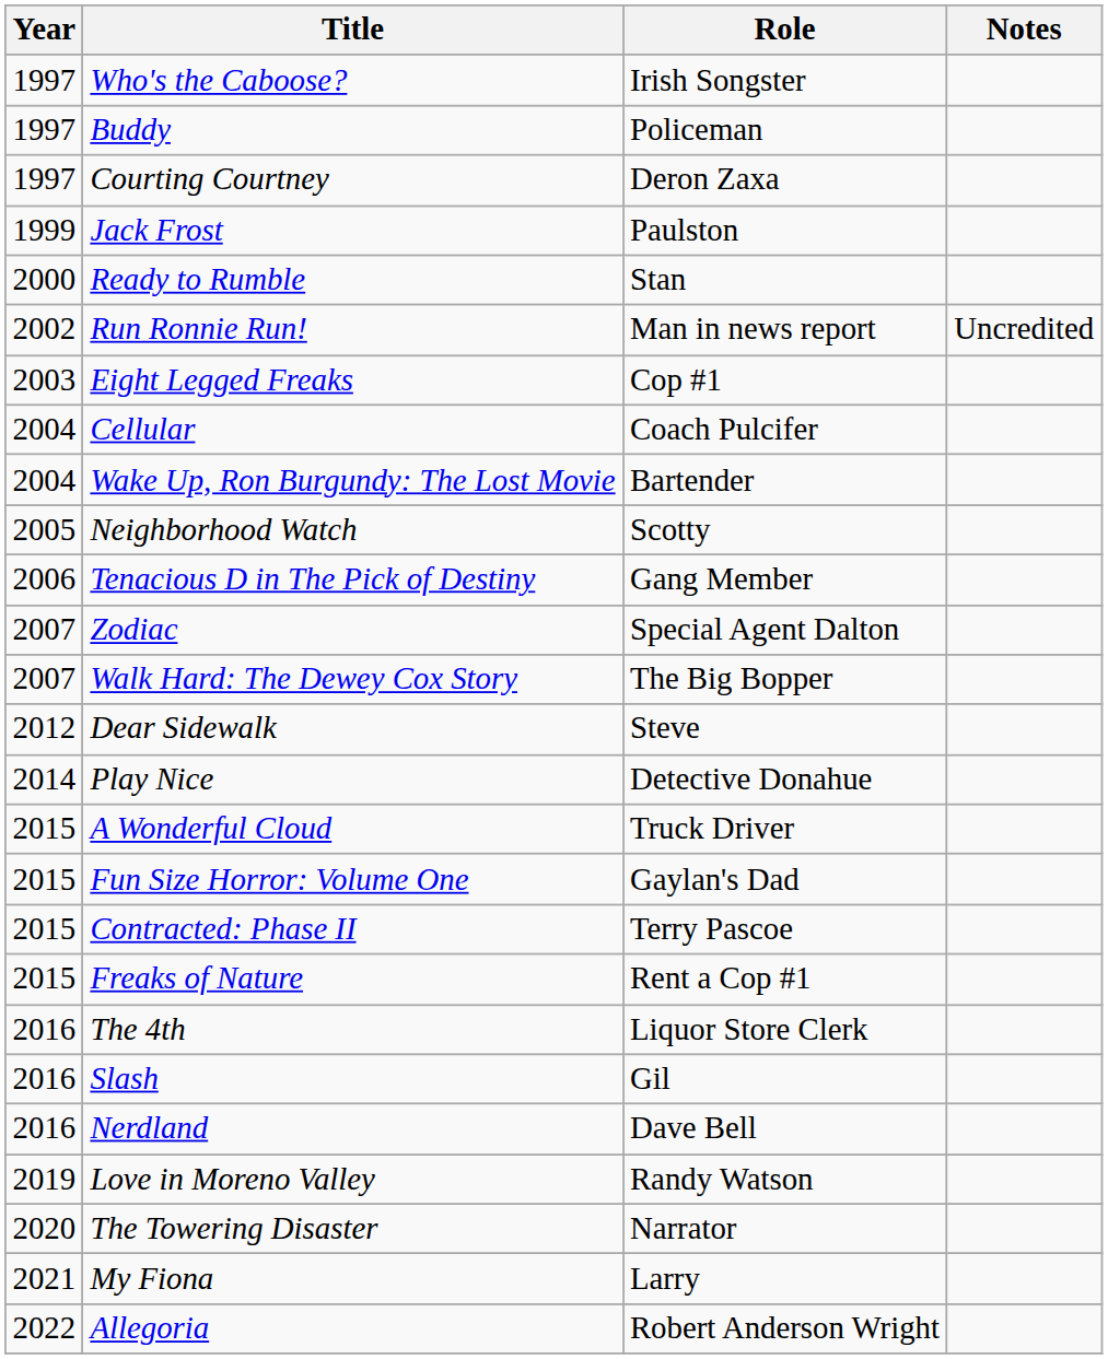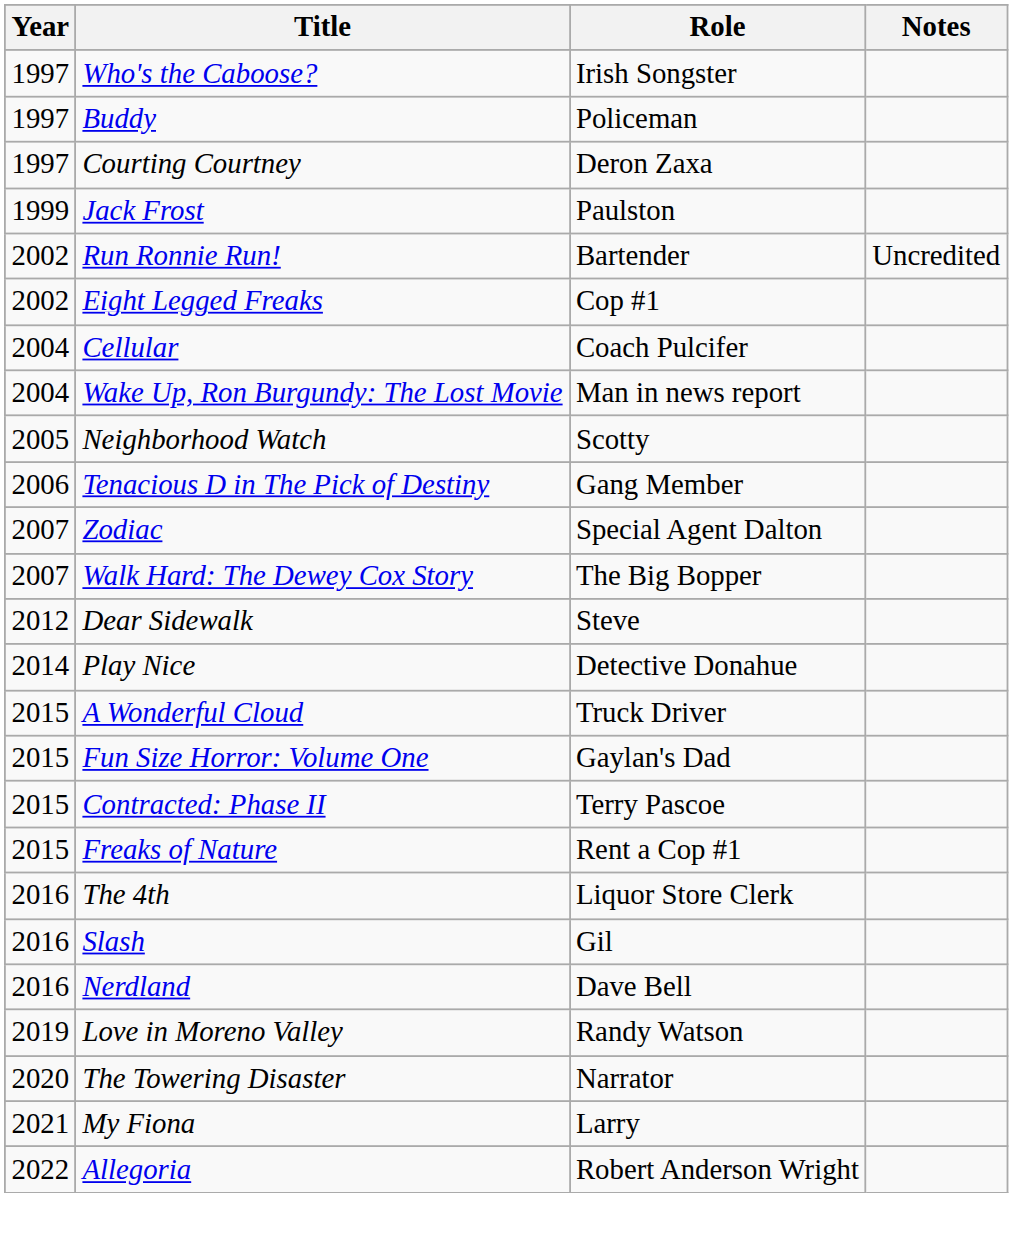- row: 2000 | Ready to Rumble | Stan
Run Ronnie Run! | Role: Man in news report -> Bartender
Eight Legged Freaks | Year: 2003 -> 2002
Wake Up, Ron Burgundy: The Lost Movie | Role: Bartender -> Man in news report
